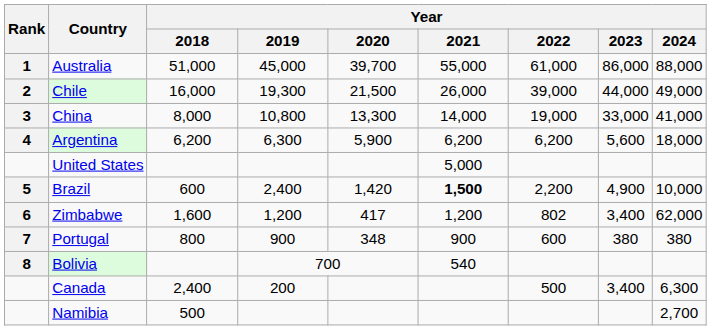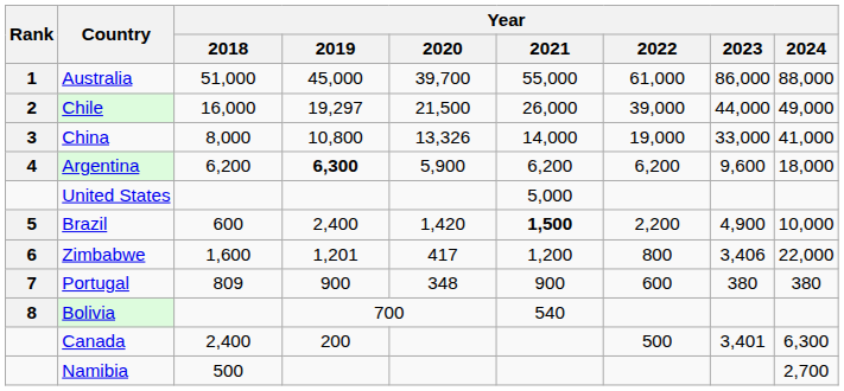Chile | Year / 2019: 19,300 -> 19,297
China | Year / 2020: 13,300 -> 13,326
Argentina | Year / 2019: normal -> bold
Argentina | Year / 2023: 5,600 -> 9,600
Zimbabwe | Year / 2019: 1,200 -> 1,201
Zimbabwe | Year / 2022: 802 -> 800
Zimbabwe | Year / 2023: 3,400 -> 3,406
Zimbabwe | Year / 2024: 62,000 -> 22,000
Portugal | Year / 2018: 800 -> 809
Canada | Year / 2023: 3,400 -> 3,401
